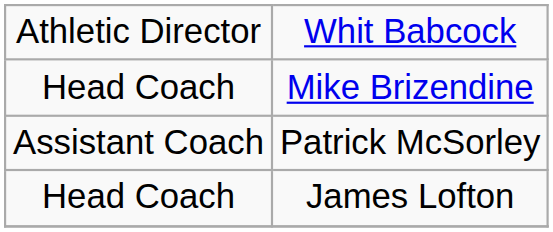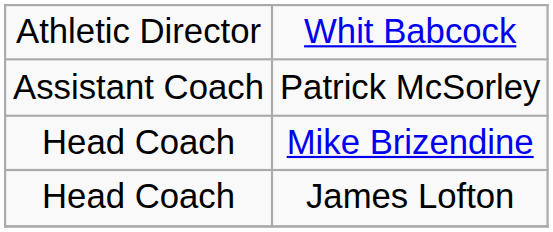rows swapped: Mike Brizendine <-> Patrick McSorley
